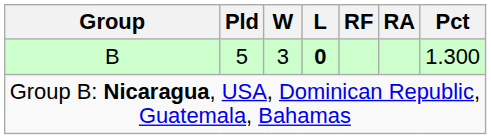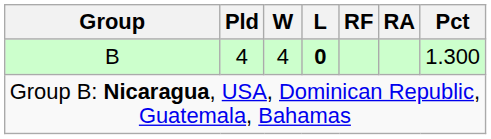B | Pld: 5 -> 4
B | W: 3 -> 4
